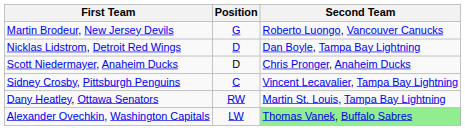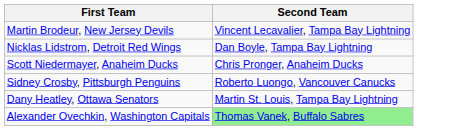- column: Position | G | D | D | C | RW | LW
Martin Brodeur, New Jersey Devils | Second Team: Roberto Luongo, Vancouver Canucks -> Vincent Lecavalier, Tampa Bay Lightning
Sidney Crosby, Pittsburgh Penguins | Second Team: Vincent Lecavalier, Tampa Bay Lightning -> Roberto Luongo, Vancouver Canucks
